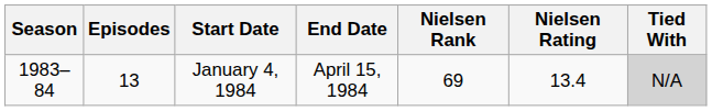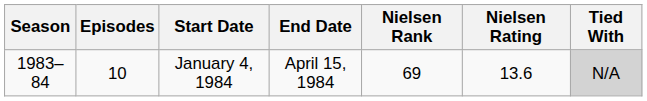January 4, 1984 | Episodes: 13 -> 10
January 4, 1984 | Nielsen Rating: 13.4 -> 13.6
